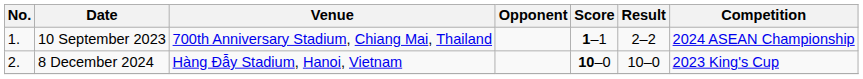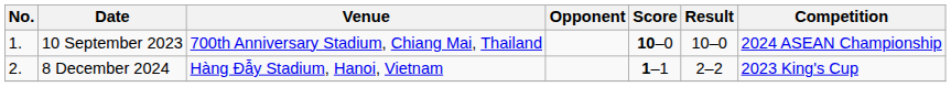10 September 2023 | Score: 1–1 -> 10–0
10 September 2023 | Result: 2–2 -> 10–0
8 December 2024 | Score: 10–0 -> 1–1
8 December 2024 | Result: 10–0 -> 2–2
